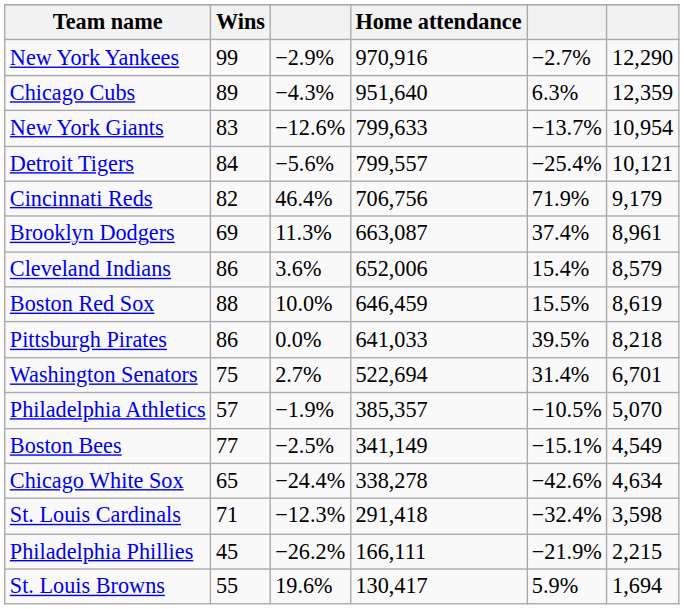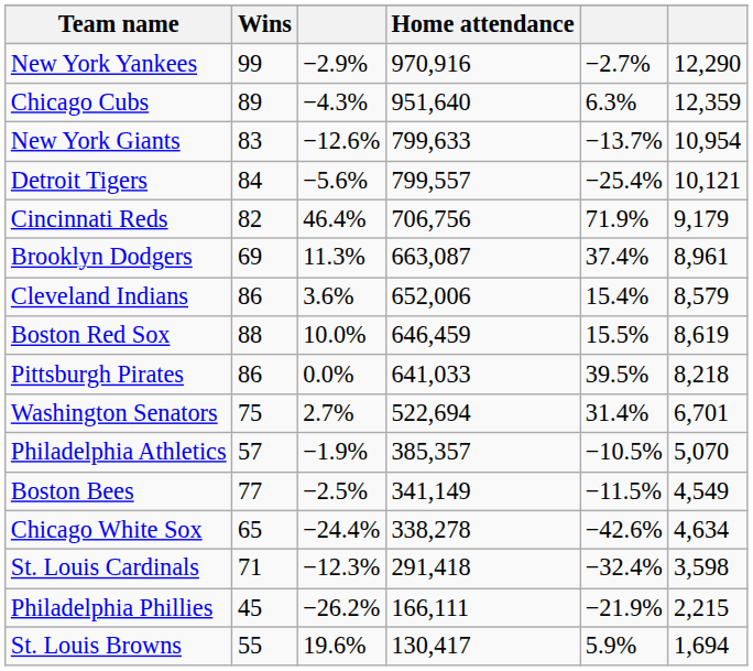Boston Bees | column 5: −15.1% -> −11.5%
